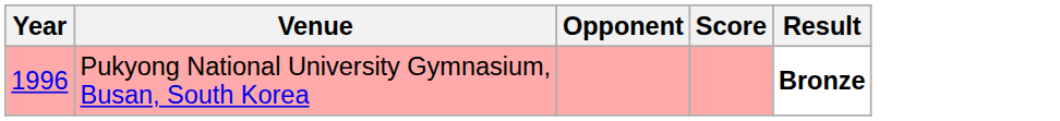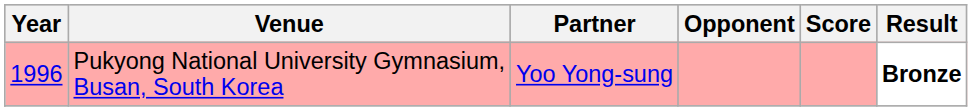+ column: Partner | Yoo Yong-sung
